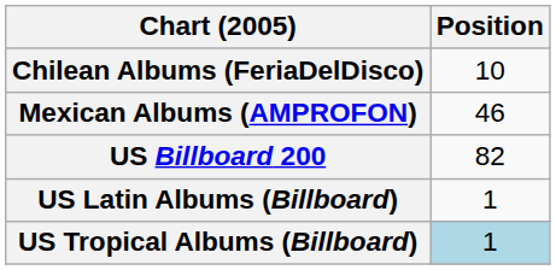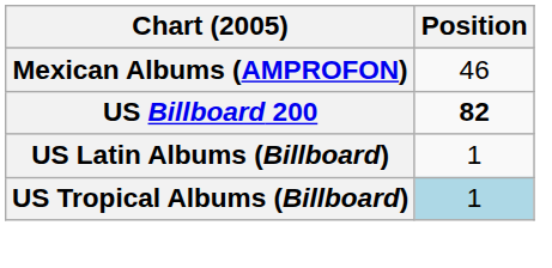- row: Chilean Albums (FeriaDelDisco) | 10
US Billboard 200 | Position: normal -> bold
